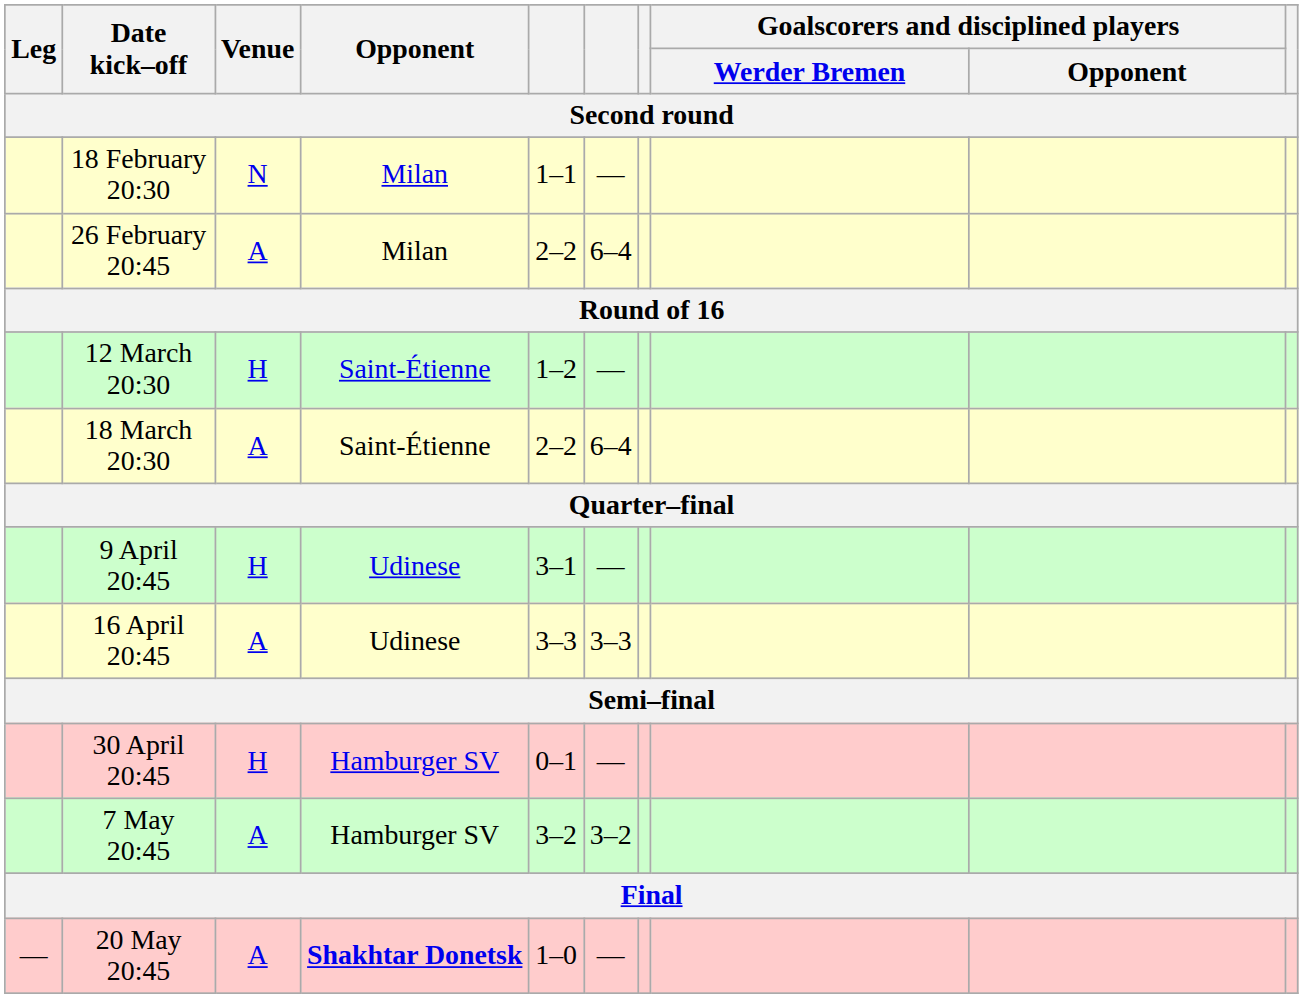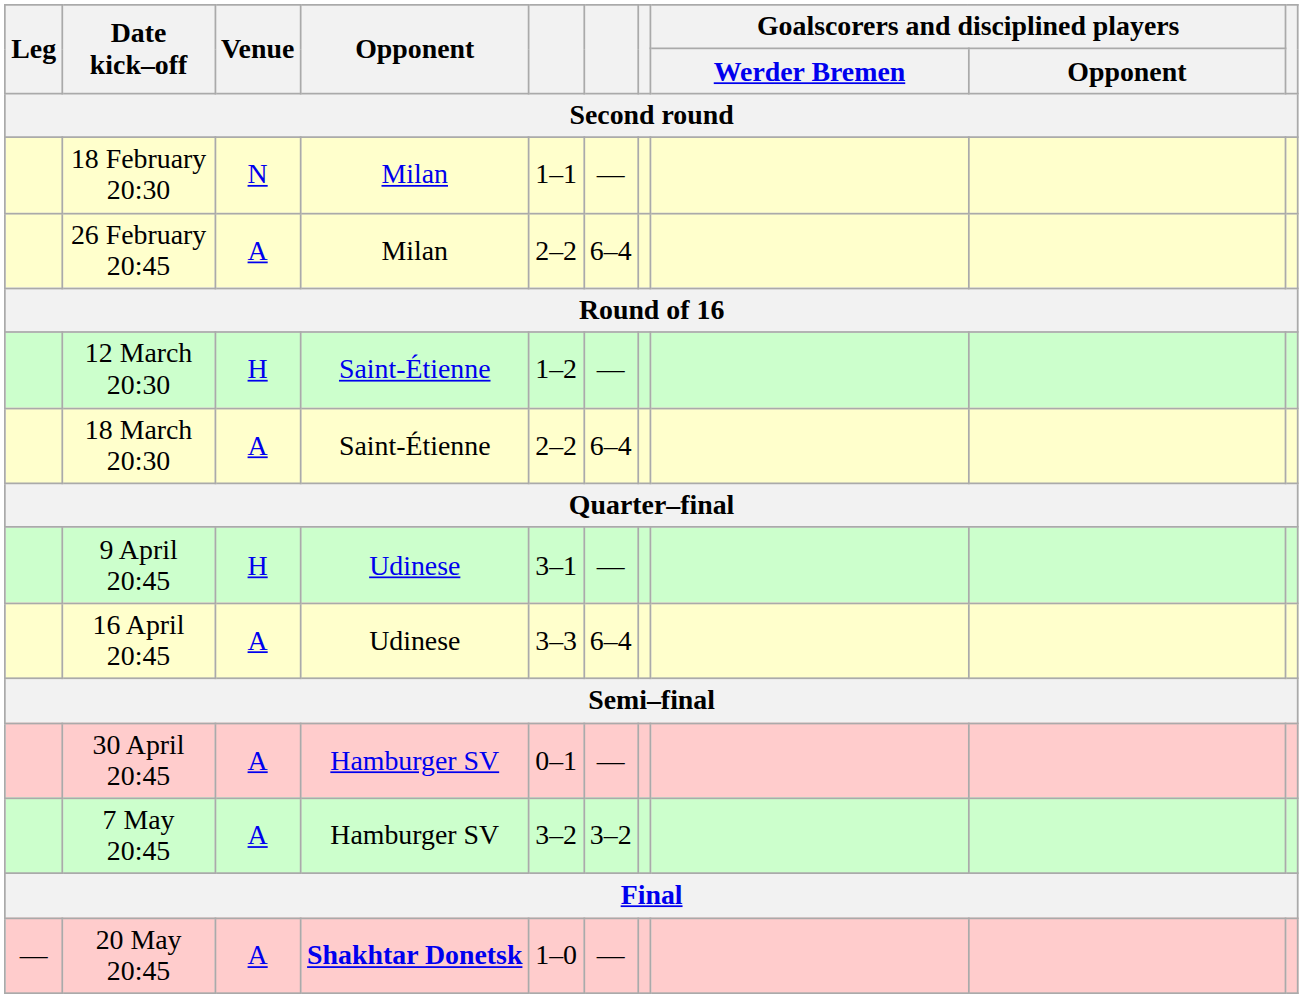16 April 20:45 | column 6: 3–3 -> 6–4
30 April 20:45 | Venue: H -> A
